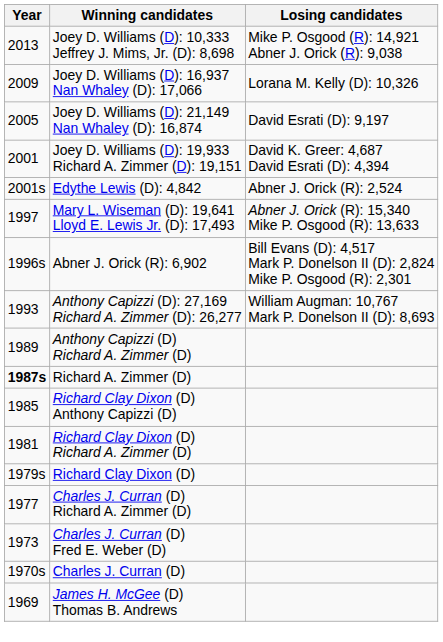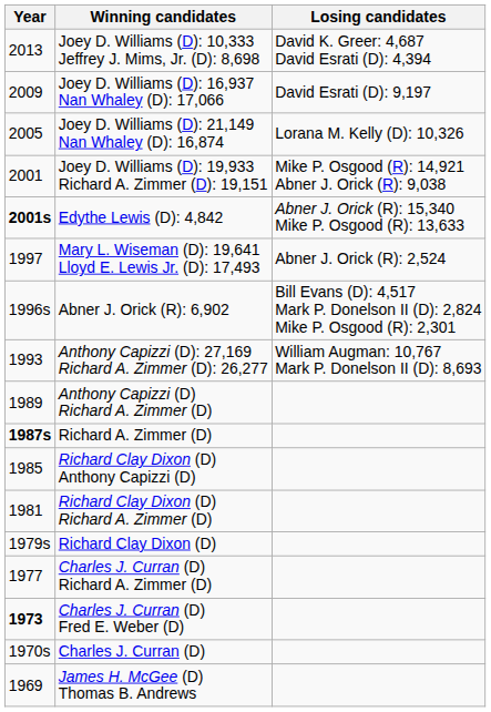Joey D. Williams (D): 10,333 Jeffrey J. Mims, Jr. (D): 8,698 | Losing candidates: Mike P. Osgood (R): 14,921 Abner J. Orick (R): 9,038 -> David K. Greer: 4,687 David Esrati (D): 4,394
Joey D. Williams (D): 16,937 Nan Whaley (D): 17,066 | Losing candidates: Lorana M. Kelly (D): 10,326 -> David Esrati (D): 9,197
Joey D. Williams (D): 21,149 Nan Whaley (D): 16,874 | Losing candidates: David Esrati (D): 9,197 -> Lorana M. Kelly (D): 10,326
Joey D. Williams (D): 19,933 Richard A. Zimmer (D): 19,151 | Losing candidates: David K. Greer: 4,687 David Esrati (D): 4,394 -> Mike P. Osgood (R): 14,921 Abner J. Orick (R): 9,038
Edythe Lewis (D): 4,842 | Year: normal -> bold
Edythe Lewis (D): 4,842 | Losing candidates: Abner J. Orick (R): 2,524 -> Abner J. Orick (R): 15,340 Mike P. Osgood (R): 13,633
Mary L. Wiseman (D): 19,641 Lloyd E. Lewis Jr. (D): 17,493 | Losing candidates: Abner J. Orick (R): 15,340 Mike P. Osgood (R): 13,633 -> Abner J. Orick (R): 2,524
Charles J. Curran (D) Fred E. Weber (D) | Year: normal -> bold
